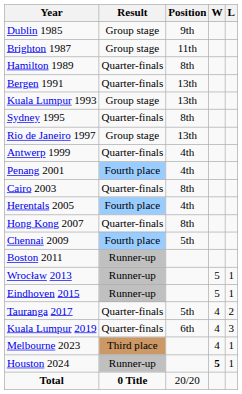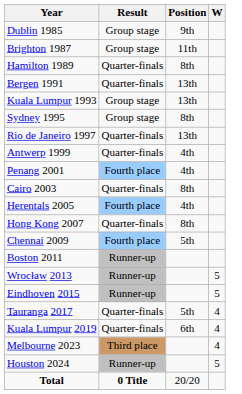- column: L | 1 | 1 | 2 | 3 | 1 | 1
Sydney 1995 | Result: Quarter-finals -> Group stage
Rio de Janeiro 1997 | Result: Group stage -> Quarter-finals
Houston 2024 | W: bold -> normal
